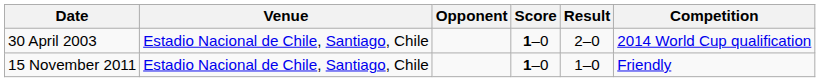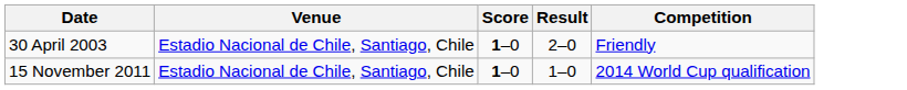- column: Opponent
30 April 2003 | Competition: 2014 World Cup qualification -> Friendly
15 November 2011 | Competition: Friendly -> 2014 World Cup qualification
